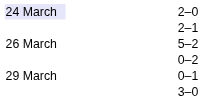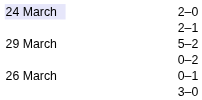5–2 | column 1: 26 March -> 29 March
0–1 | column 1: 29 March -> 26 March
